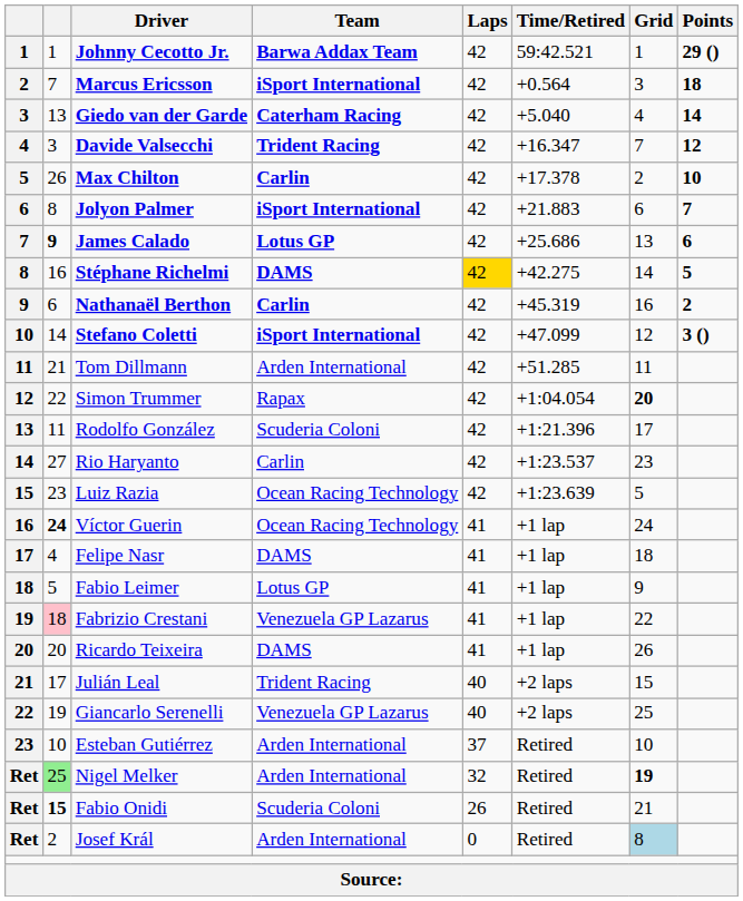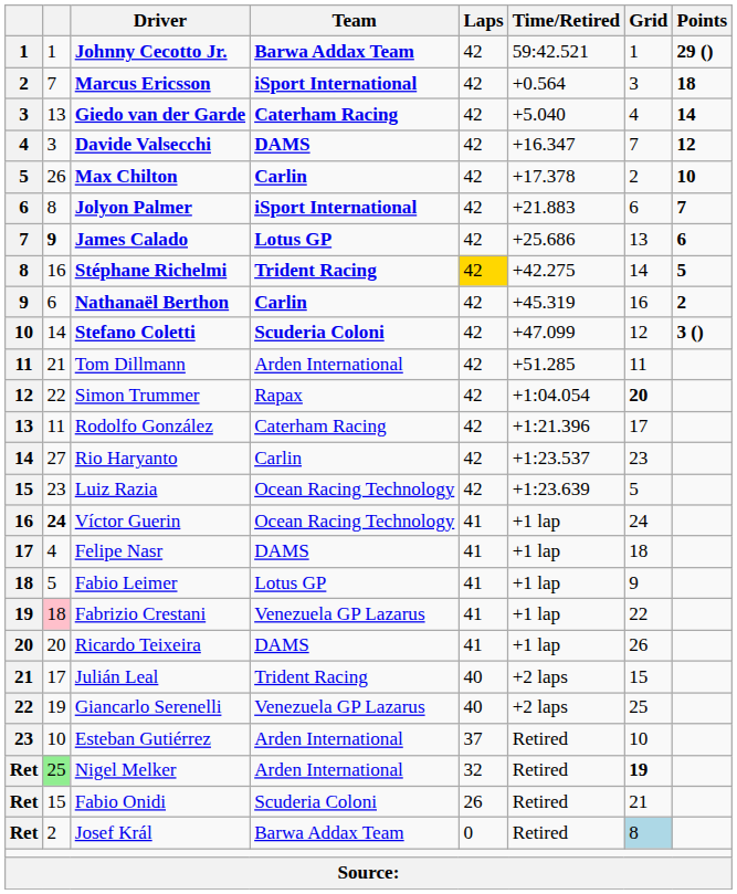Davide Valsecchi | Team: Trident Racing -> DAMS
Stéphane Richelmi | Team: DAMS -> Trident Racing
Stefano Coletti | Team: iSport International -> Scuderia Coloni
Rodolfo González | Team: Scuderia Coloni -> Caterham Racing
Fabio Onidi | column 2: bold -> normal
Josef Král | Team: Arden International -> Barwa Addax Team
